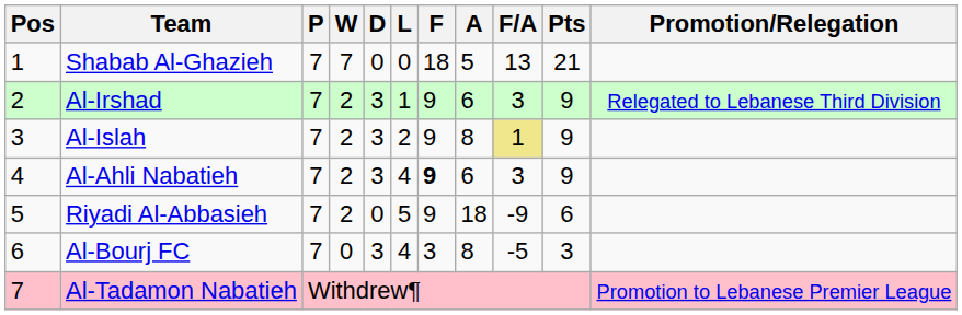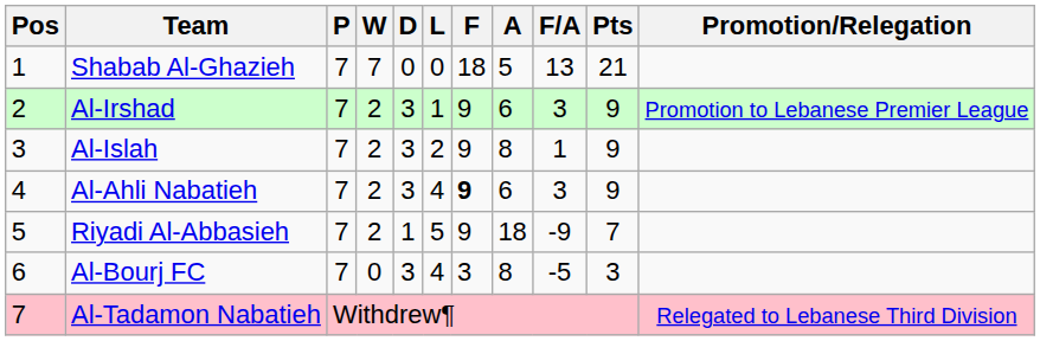Al-Irshad | Promotion/Relegation: Relegated to Lebanese Third Division -> Promotion to Lebanese Premier League
Al-Islah | F/A: khaki background -> no background
Riyadi Al-Abbasieh | D: 0 -> 1
Riyadi Al-Abbasieh | Pts: 6 -> 7
Al-Tadamon Nabatieh | Promotion/Relegation: Promotion to Lebanese Premier League -> Relegated to Lebanese Third Division
